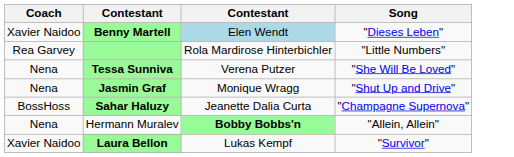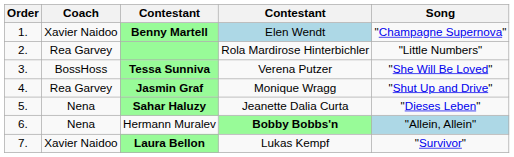+ column: Order | 1. | 2. | 3. | 4. | 5. | 6. | 7.
Benny Martell | Song: "Dieses Leben" -> "Champagne Supernova"
Tessa Sunniva | Coach: Nena -> BossHoss
Jasmin Graf | Coach: Nena -> Rea Garvey
Sahar Haluzy | Coach: BossHoss -> Nena
Sahar Haluzy | Song: "Champagne Supernova" -> "Dieses Leben"
Hermann Muralev | Song: no background -> lightblue background
